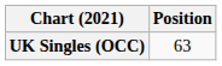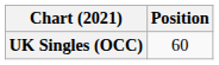UK Singles (OCC) | Position: 63 -> 60
